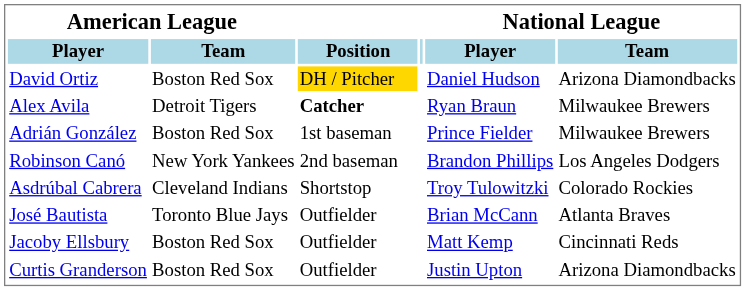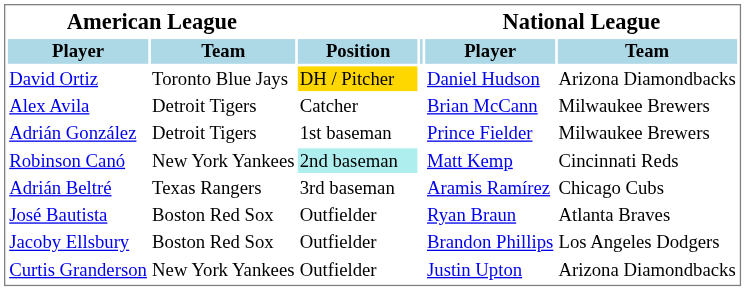David Ortiz | American League / Team: Boston Red Sox -> Toronto Blue Jays
Alex Avila | Position: bold -> normal
Alex Avila | National League / Player: Ryan Braun -> Brian McCann
Adrián González | American League / Team: Boston Red Sox -> Detroit Tigers
Robinson Canó | Position: no background -> paleturquoise background
Robinson Canó | National League / Player: Brandon Phillips -> Matt Kemp
Robinson Canó | National League / Team: Los Angeles Dodgers -> Cincinnati Reds
+ row: Adrián Beltré | Texas Rangers | 3rd baseman | Aramis Ramírez | Chicago Cubs
- row: Asdrúbal Cabrera | Cleveland Indians | Shortstop | Troy Tulowitzki | Colorado Rockies
José Bautista | American League / Team: Toronto Blue Jays -> Boston Red Sox
José Bautista | National League / Player: Brian McCann -> Ryan Braun
Jacoby Ellsbury | National League / Player: Matt Kemp -> Brandon Phillips
Jacoby Ellsbury | National League / Team: Cincinnati Reds -> Los Angeles Dodgers
Curtis Granderson | American League / Team: Boston Red Sox -> New York Yankees
